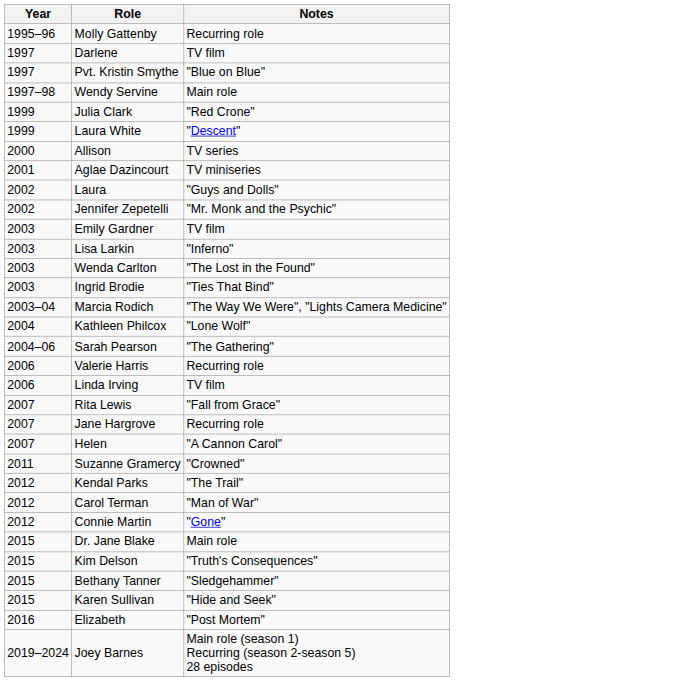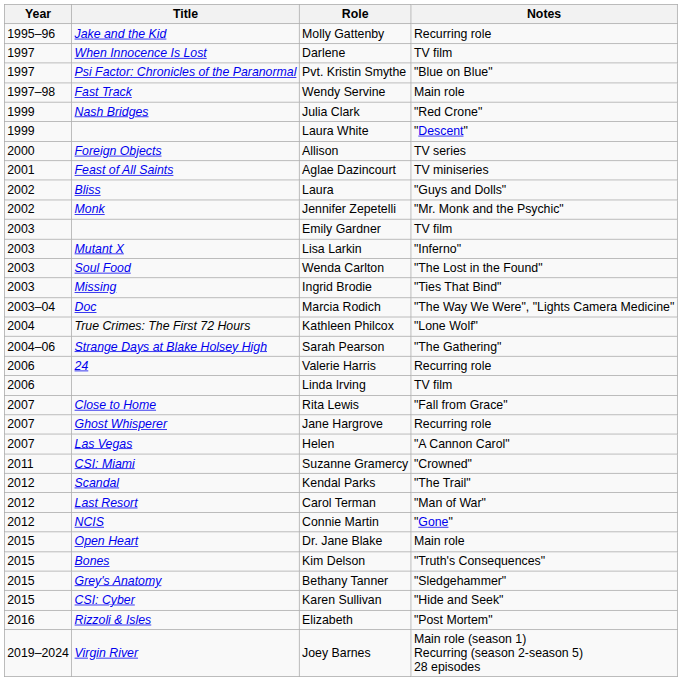+ column: Title | Jake and the Kid | When Innocence Is Lost | Psi Factor: Chronicles of the Paranormal | Fast Track | Nash Bridges | Foreign Objects | Feast of All Saints | Bliss | Monk | Mutant X | Soul Food | Missing | Doc | True Crimes: The First 72 Hours | Strange Days at Blake Holsey High | 24 | Close to Home | Ghost Whisperer | Las Vegas | CSI: Miami | Scandal | Last Resort | NCIS | Open Heart | Bones | Grey's Anatomy | CSI: Cyber | Rizzoli & Isles | Virgin River
